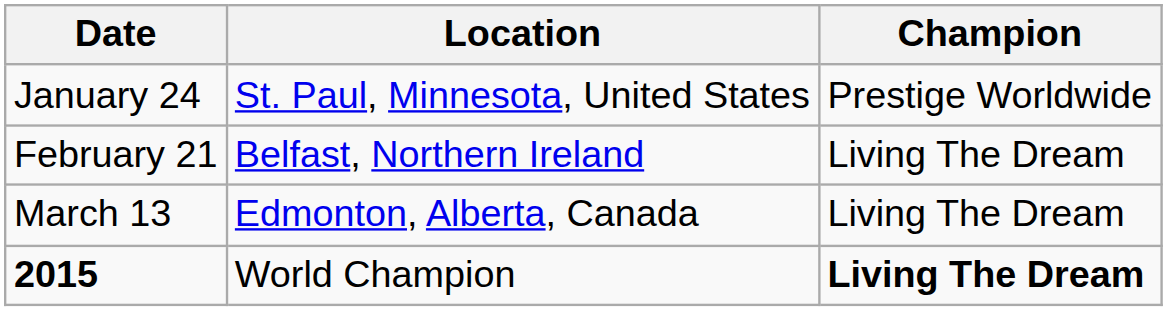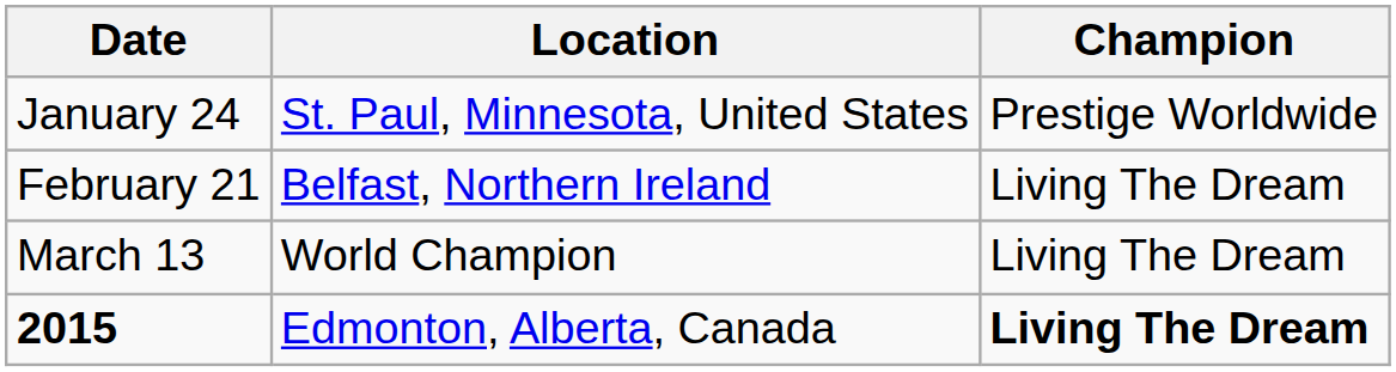March 13 | Location: Edmonton, Alberta, Canada -> World Champion
2015 | Location: World Champion -> Edmonton, Alberta, Canada
